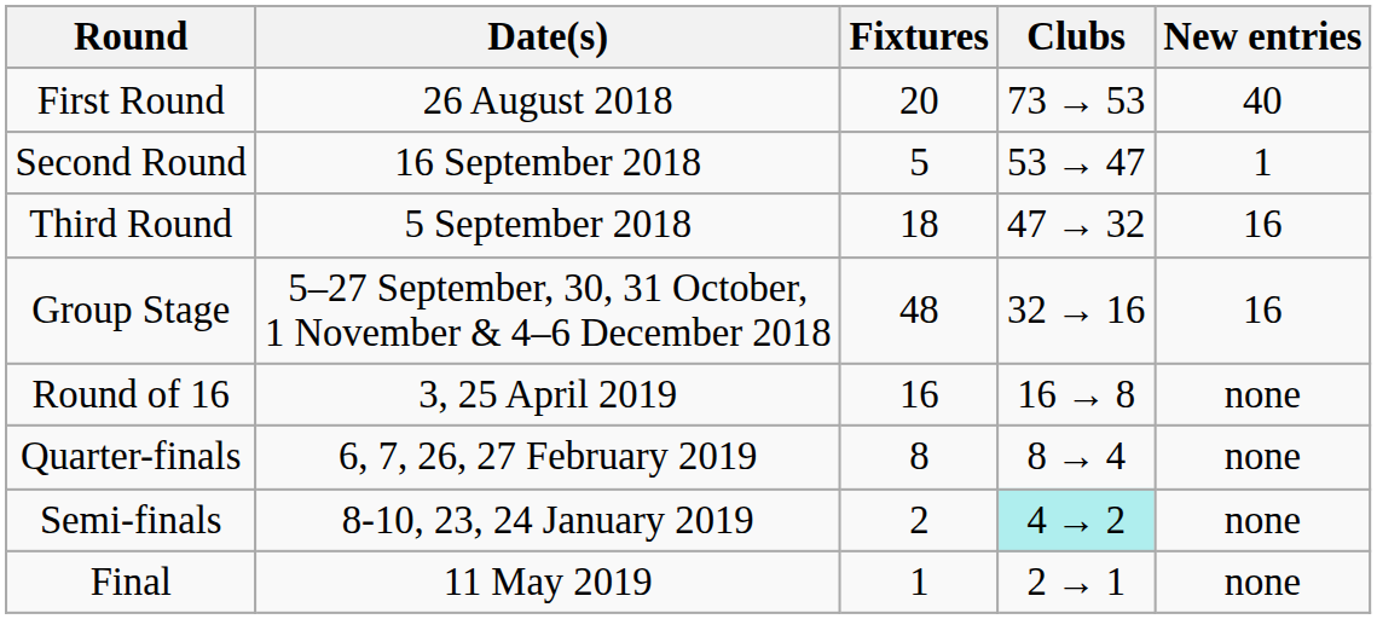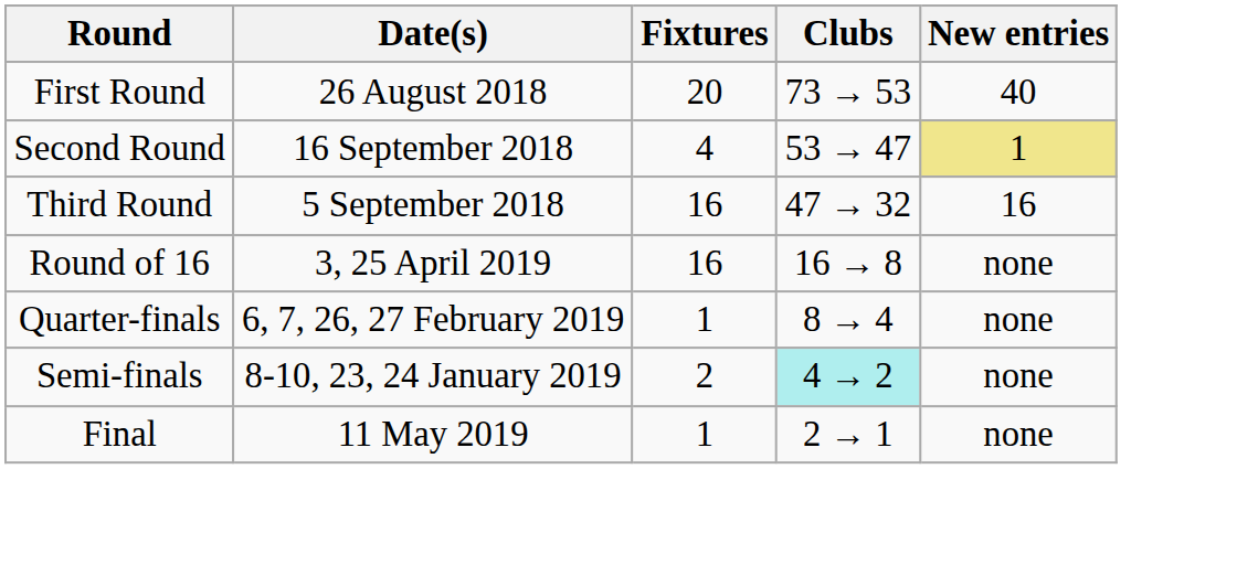Second Round | Fixtures: 5 -> 4
Second Round | New entries: no background -> khaki background
Third Round | Fixtures: 18 -> 16
- row: Group Stage | 5–27 September, 30, 31 October, 1 November & 4–6 December 2018 | 48 | 32 → 16 | 16
Quarter-finals | Fixtures: 8 -> 1
